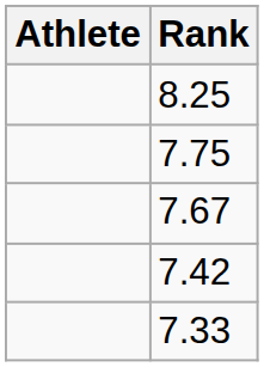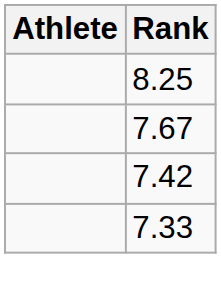- row: 7.75
